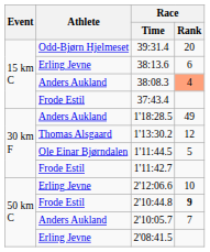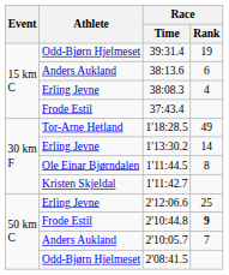39:31.4 | Race / Rank: 20 -> 19
38:13.6 | Athlete: Erling Jevne -> Anders Aukland
38:08.3 | Athlete: Anders Aukland -> Erling Jevne
38:08.3 | Race / Rank: lightsalmon background -> no background
1'18:28.5 | Athlete: Anders Aukland -> Tor-Arne Hetland
1'13:30.2 | Athlete: Thomas Alsgaard -> Erling Jevne
1'13:30.2 | Race / Rank: 12 -> 14
1'11:44.5 | Race / Rank: 5 -> 8
1'11:42.7 | Athlete: Frode Estil -> Kristen Skjeldal
2'12:06.6 | Race / Rank: 10 -> 25
2'08:41.5 | Athlete: Erling Jevne -> Odd-Bjørn Hjelmeset
